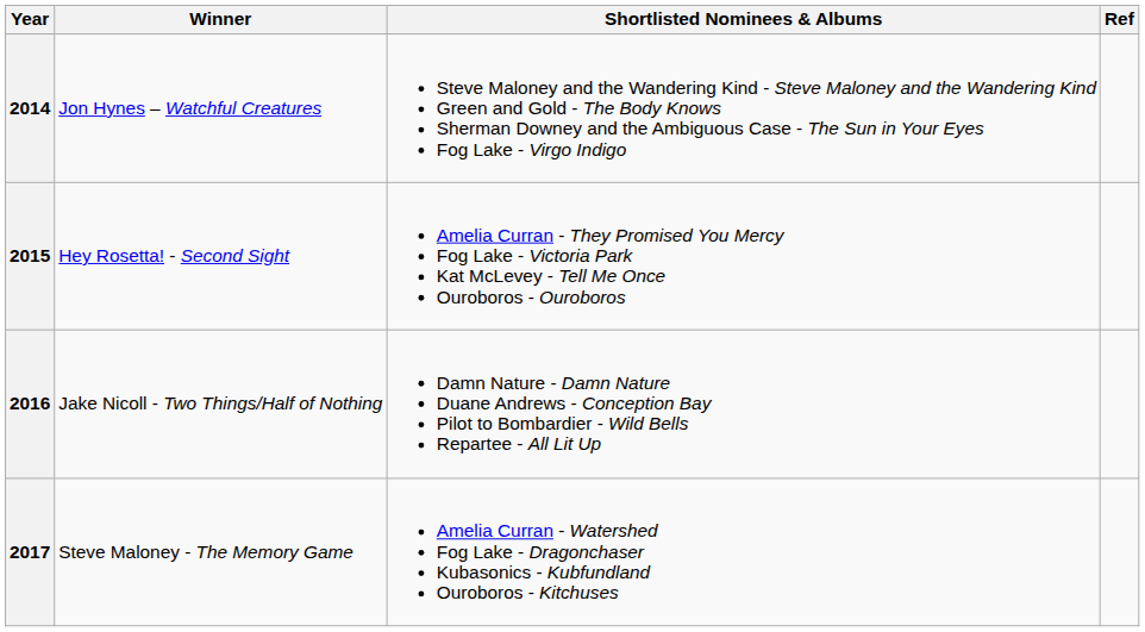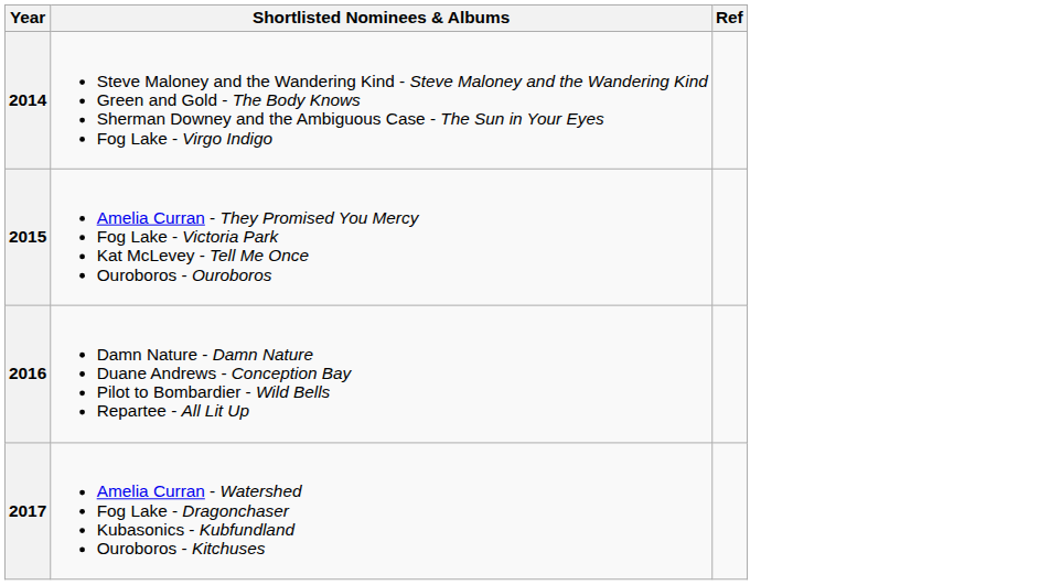- column: Winner | Jon Hynes – Watchful Creatures | Hey Rosetta! - Second Sight | Jake Nicoll - Two Things/Half of Nothing | Steve Maloney - The Memory Game
